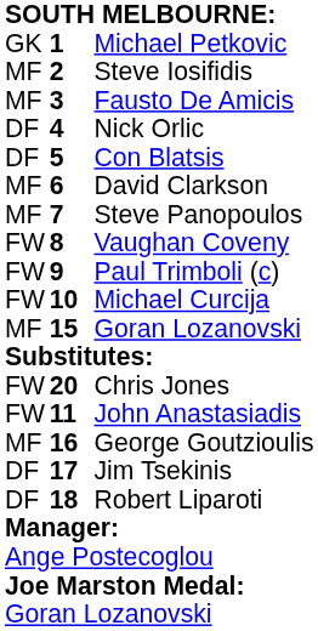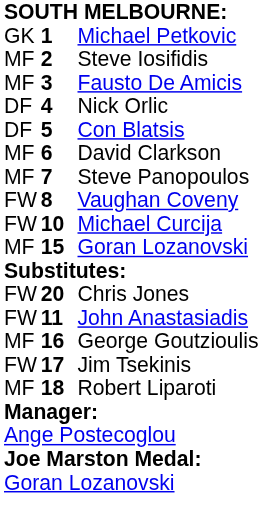- row: FW | 9 | Paul Trimboli (c)
Jim Tsekinis | column 1: DF -> FW
Robert Liparoti | column 1: DF -> MF
